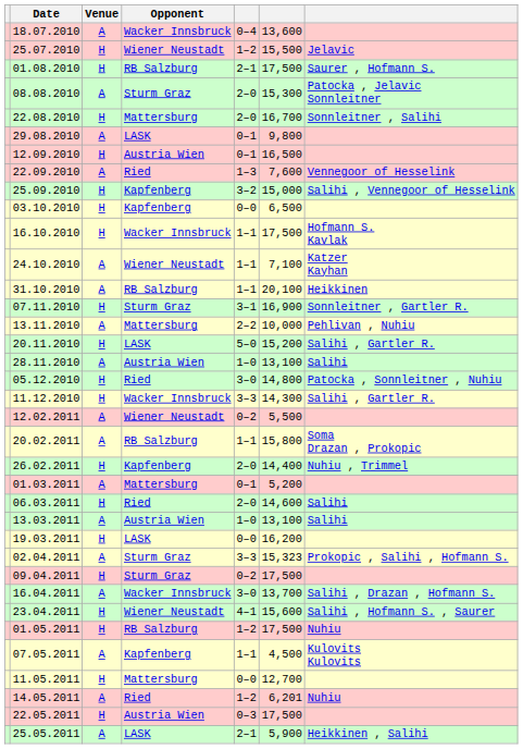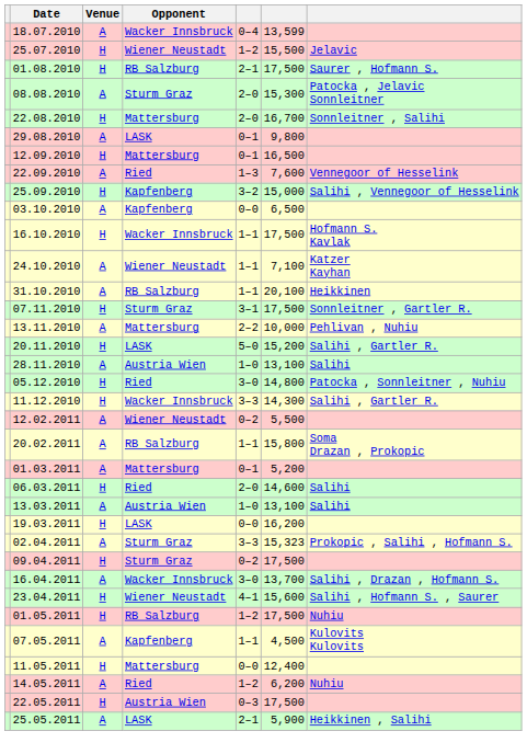18.07.2010 | column 6: 13,600 -> 13,599
12.09.2010 | Opponent: Austria Wien -> Mattersburg
03.10.2010 | Venue: H -> A
07.11.2010 | column 6: 16,900 -> 17,500
- row: 26.02.2011 | H | Kapfenberg | 2–0 | 14,400 | Nuhiu , Trimmel
11.05.2011 | column 6: 12,700 -> 12,400
14.05.2011 | column 6: 6,201 -> 6,200
